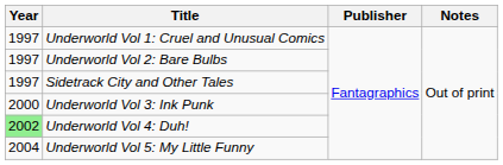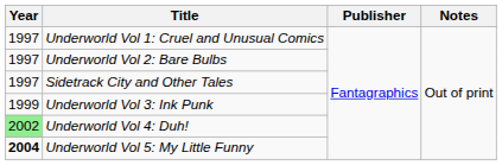Underworld Vol 3: Ink Punk | Year: 2000 -> 1999
Underworld Vol 5: My Little Funny | Year: normal -> bold
